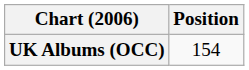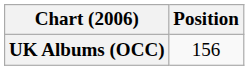UK Albums (OCC) | Position: 154 -> 156
